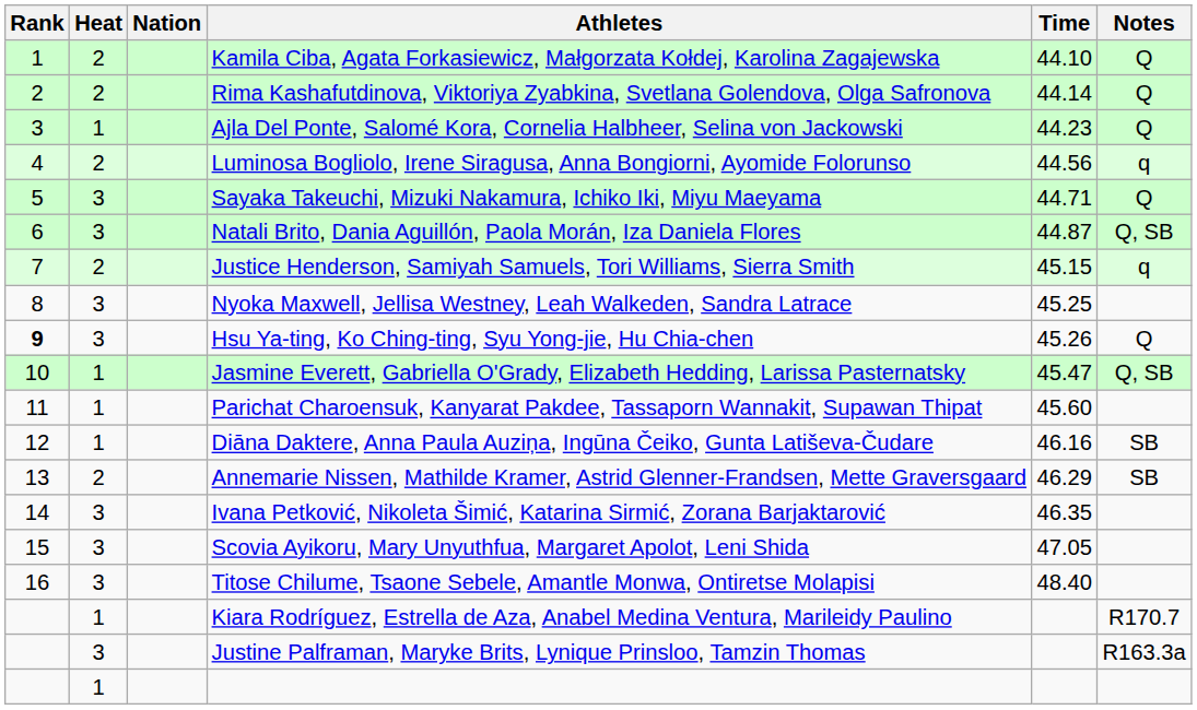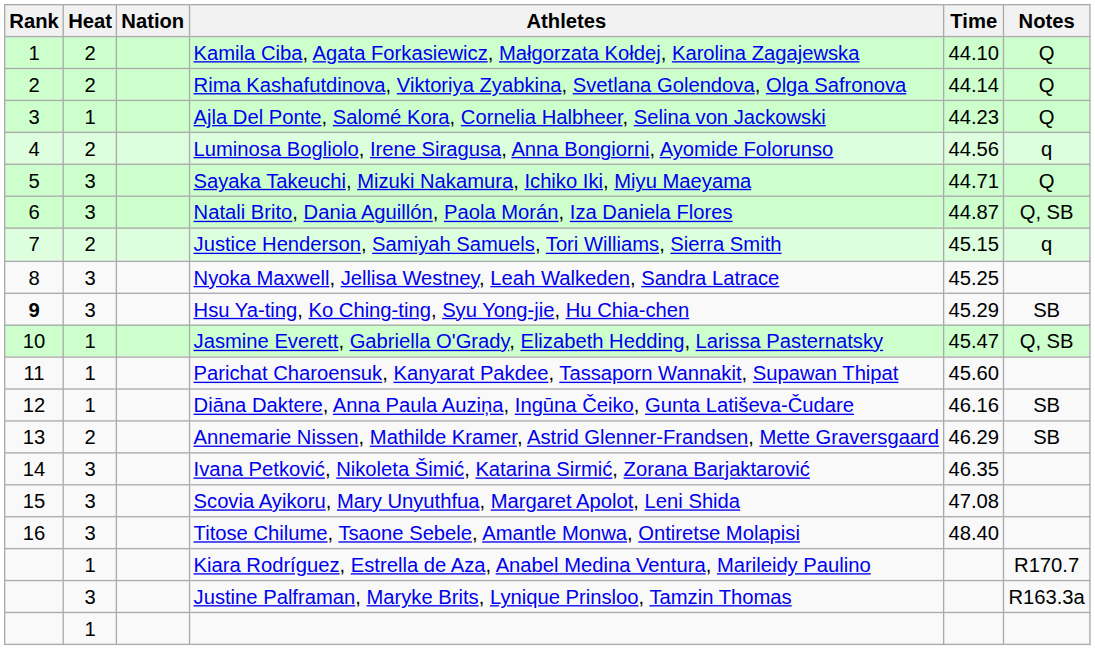Hsu Ya-ting, Ko Ching-ting, Syu Yong-jie, Hu Chia-chen | Time: 45.26 -> 45.29
Hsu Ya-ting, Ko Ching-ting, Syu Yong-jie, Hu Chia-chen | Notes: Q -> SB
Scovia Ayikoru, Mary Unyuthfua, Margaret Apolot, Leni Shida | Time: 47.05 -> 47.08
